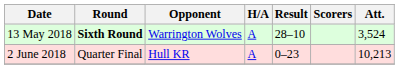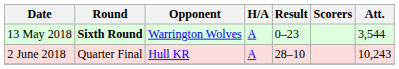13 May 2018 | Result: 28–10 -> 0–23
13 May 2018 | Att.: 3,524 -> 3,544
2 June 2018 | Result: 0–23 -> 28–10
2 June 2018 | Att.: 10,213 -> 10,243
